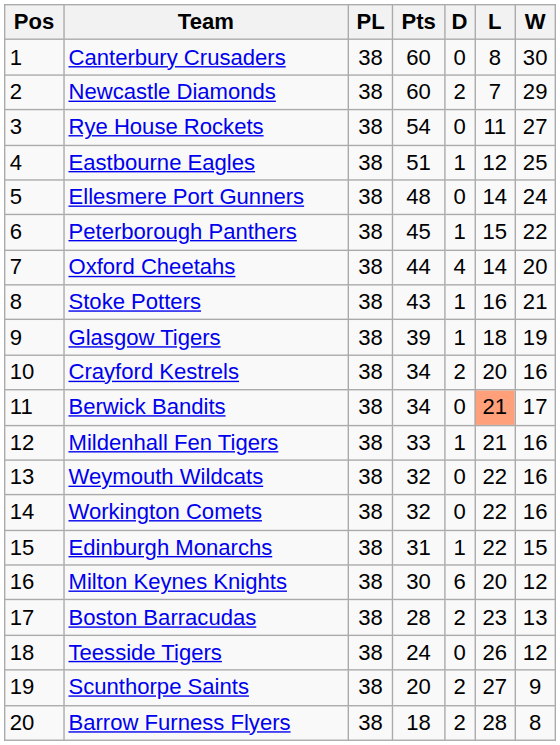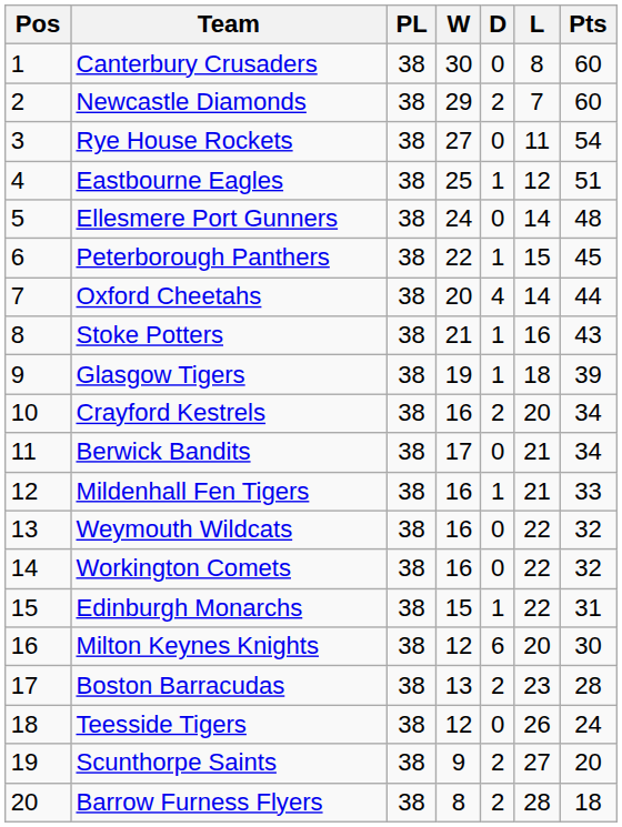columns swapped: W <-> Pts
Berwick Bandits | L: lightsalmon background -> no background
